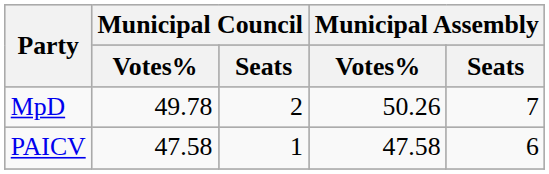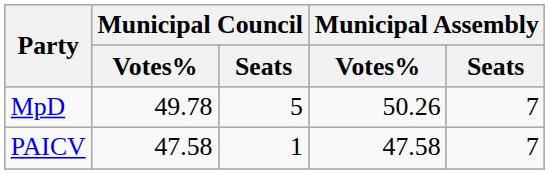MpD | Municipal Council / Seats: 2 -> 5
PAICV | Municipal Assembly / Seats: 6 -> 7
